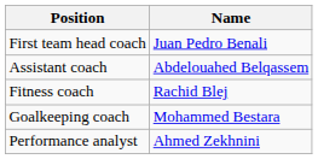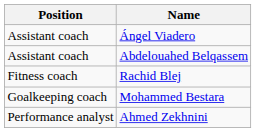- row: First team head coach | Juan Pedro Benali
+ row: Assistant coach | Ángel Viadero
